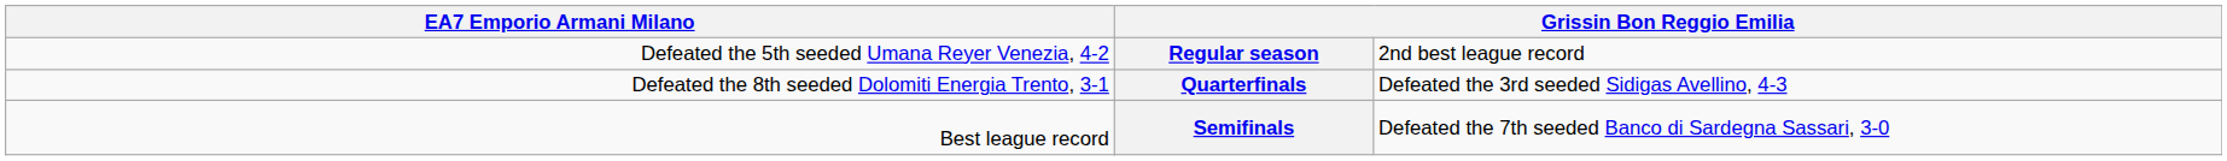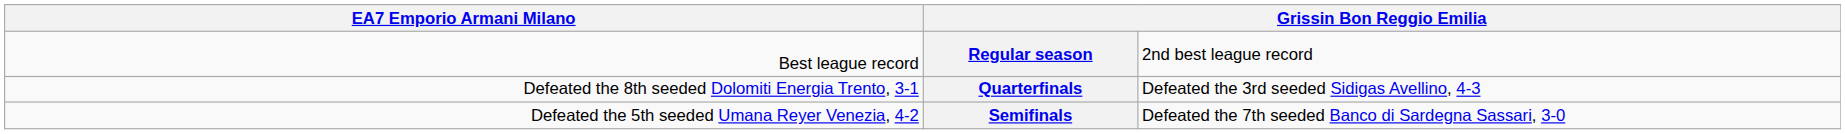Regular season | column 1: Defeated the 5th seeded Umana Reyer Venezia, 4-2 -> Best league record
Semifinals | column 1: Best league record -> Defeated the 5th seeded Umana Reyer Venezia, 4-2
